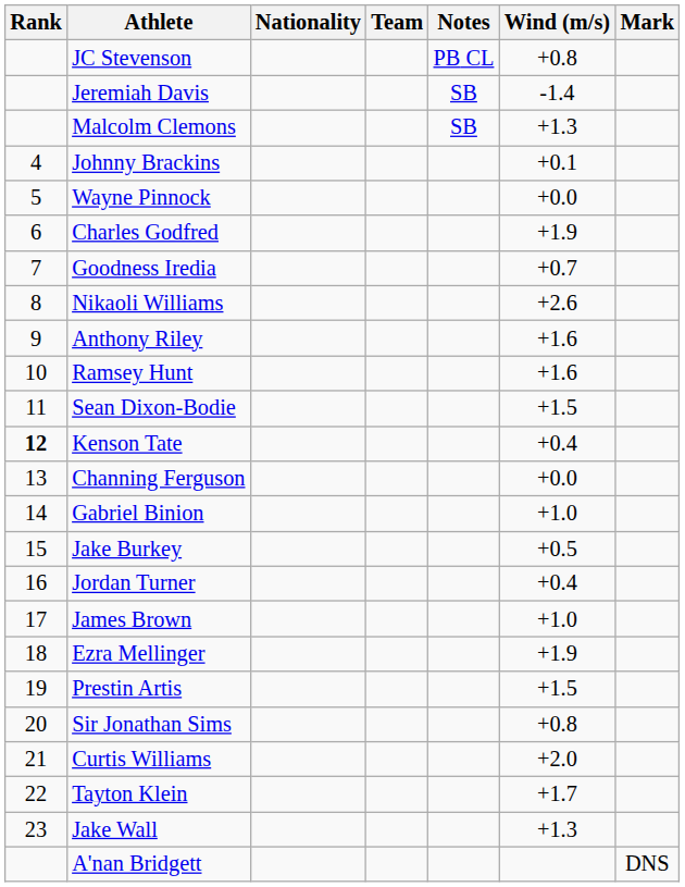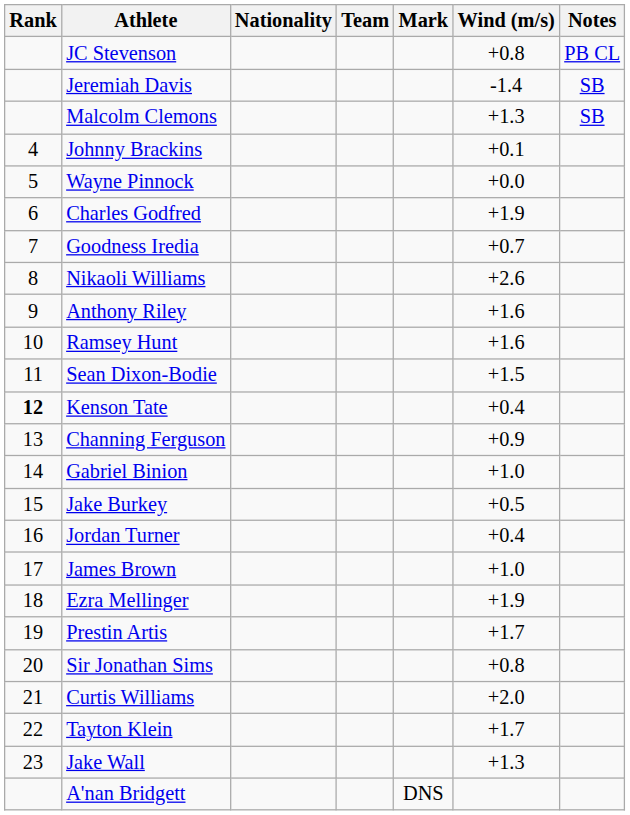columns swapped: Mark <-> Notes
Channing Ferguson | Wind (m/s): +0.0 -> +0.9
Prestin Artis | Wind (m/s): +1.5 -> +1.7
